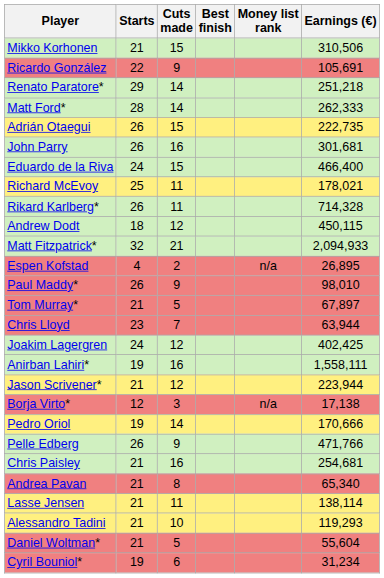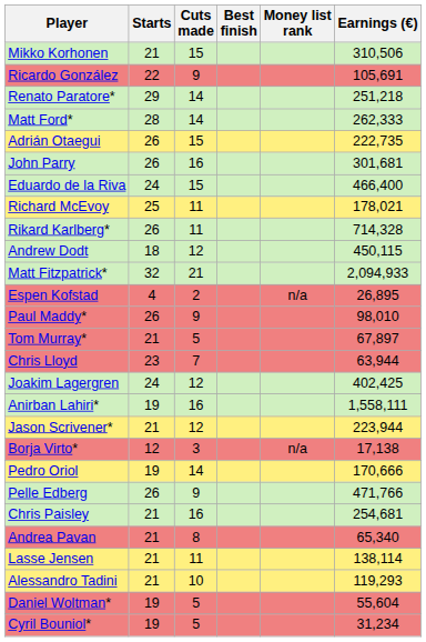Daniel Woltman* | Starts: 21 -> 19
Cyril Bouniol* | Cuts made: 6 -> 5
